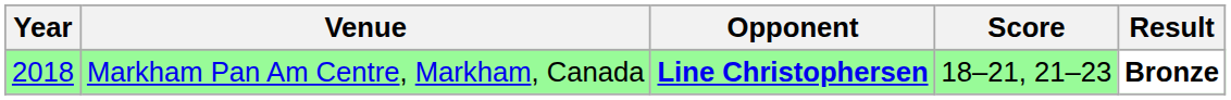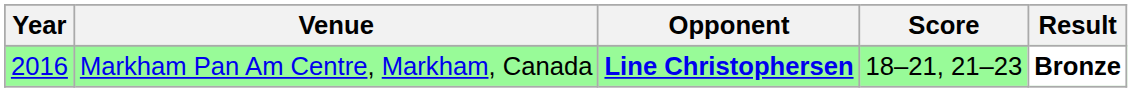Markham Pan Am Centre, Markham, Canada | Year: 2018 -> 2016
